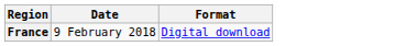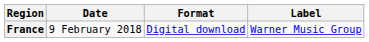+ column: Label | Warner Music Group
